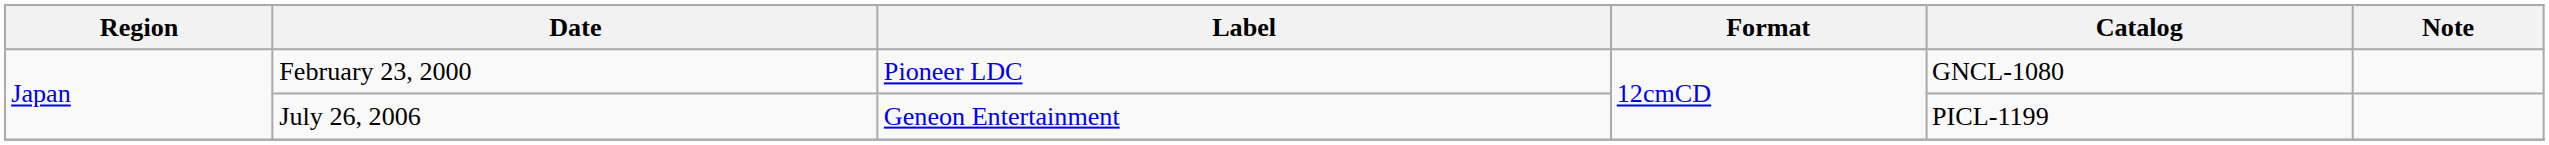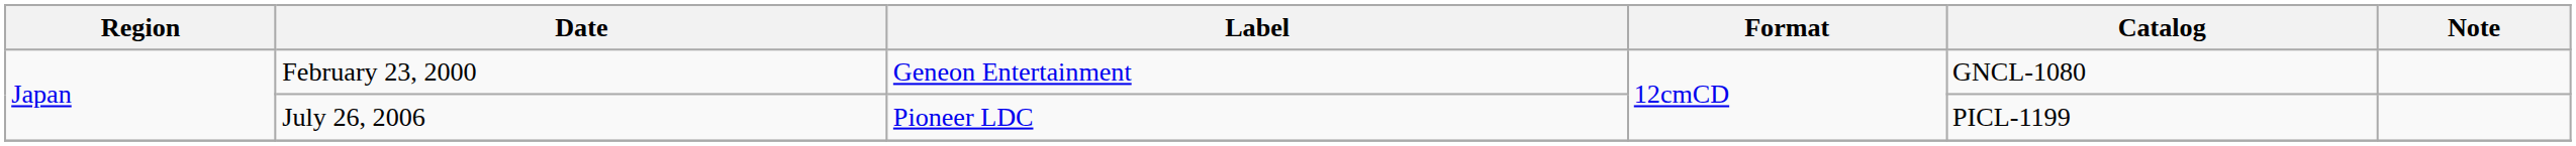February 23, 2000 | Label: Pioneer LDC -> Geneon Entertainment
July 26, 2006 | Label: Geneon Entertainment -> Pioneer LDC
